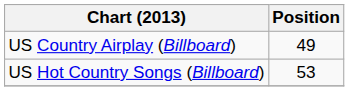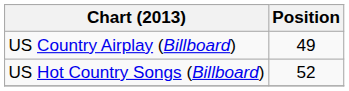US Hot Country Songs (Billboard) | Position: 53 -> 52
